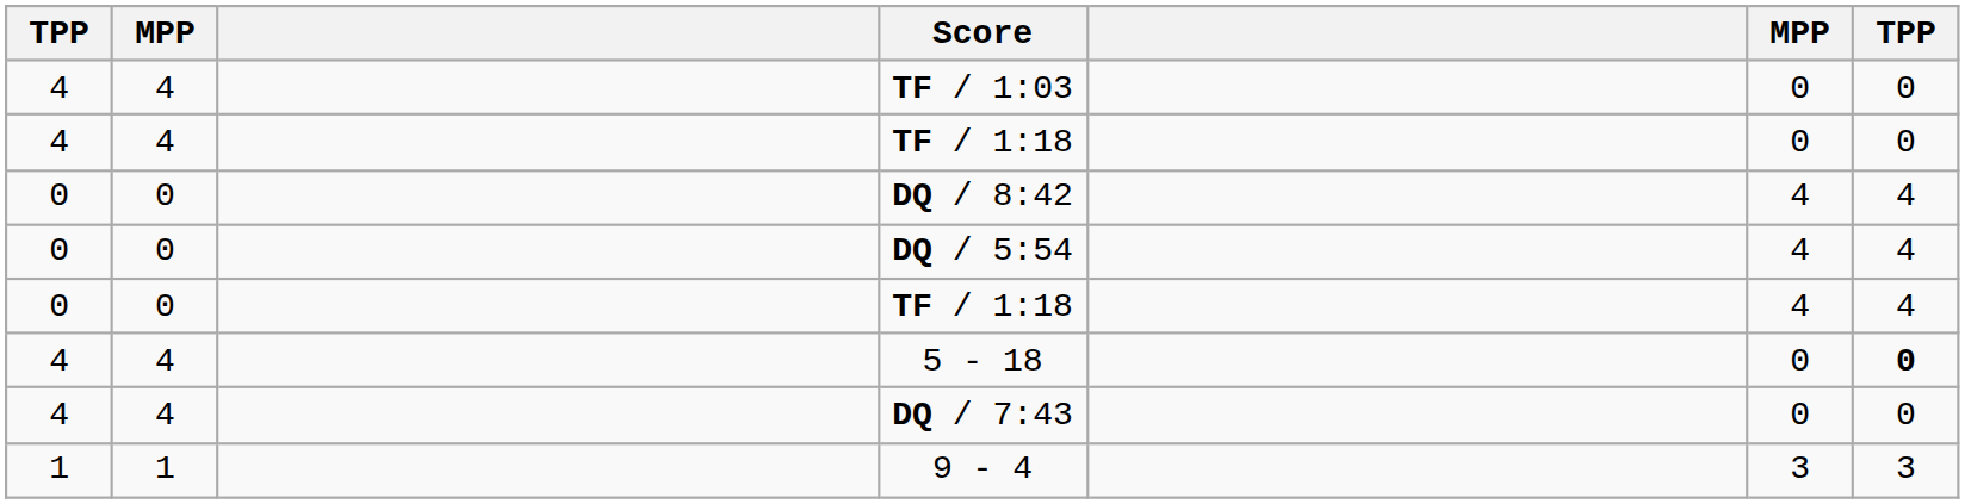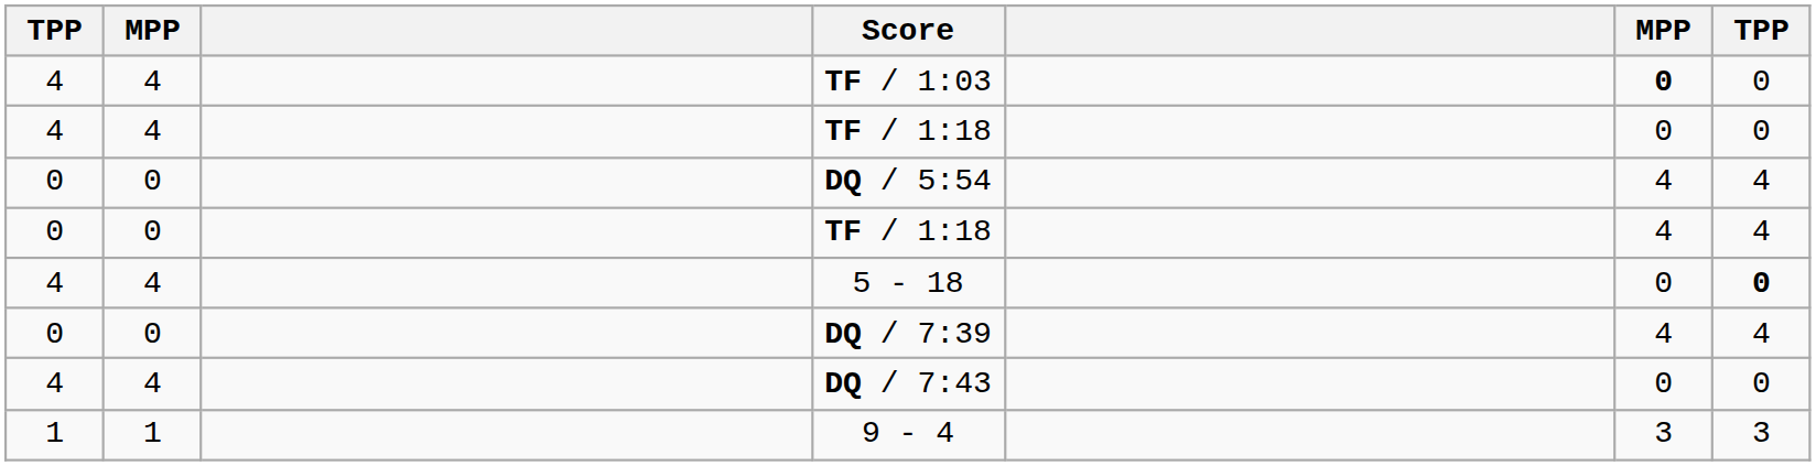TF / 1:03 | column 6: normal -> bold
- row: 0 | 0 | DQ / 8:42 | 4 | 4
+ row: 0 | 0 | DQ / 7:39 | 4 | 4
